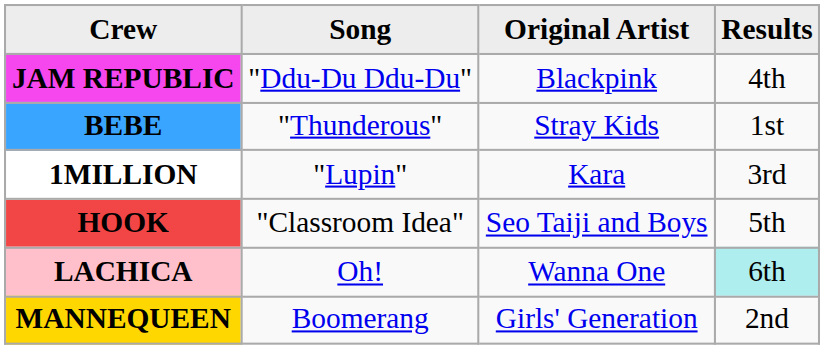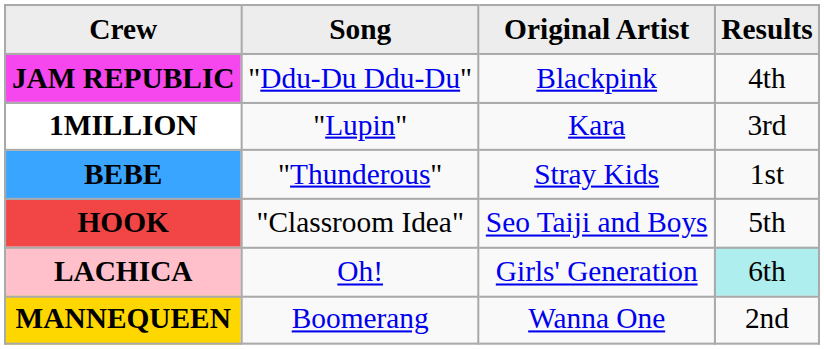rows swapped: BEBE <-> 1MILLION
LACHICA | Original Artist: Wanna One -> Girls' Generation
MANNEQUEEN | Original Artist: Girls' Generation -> Wanna One
